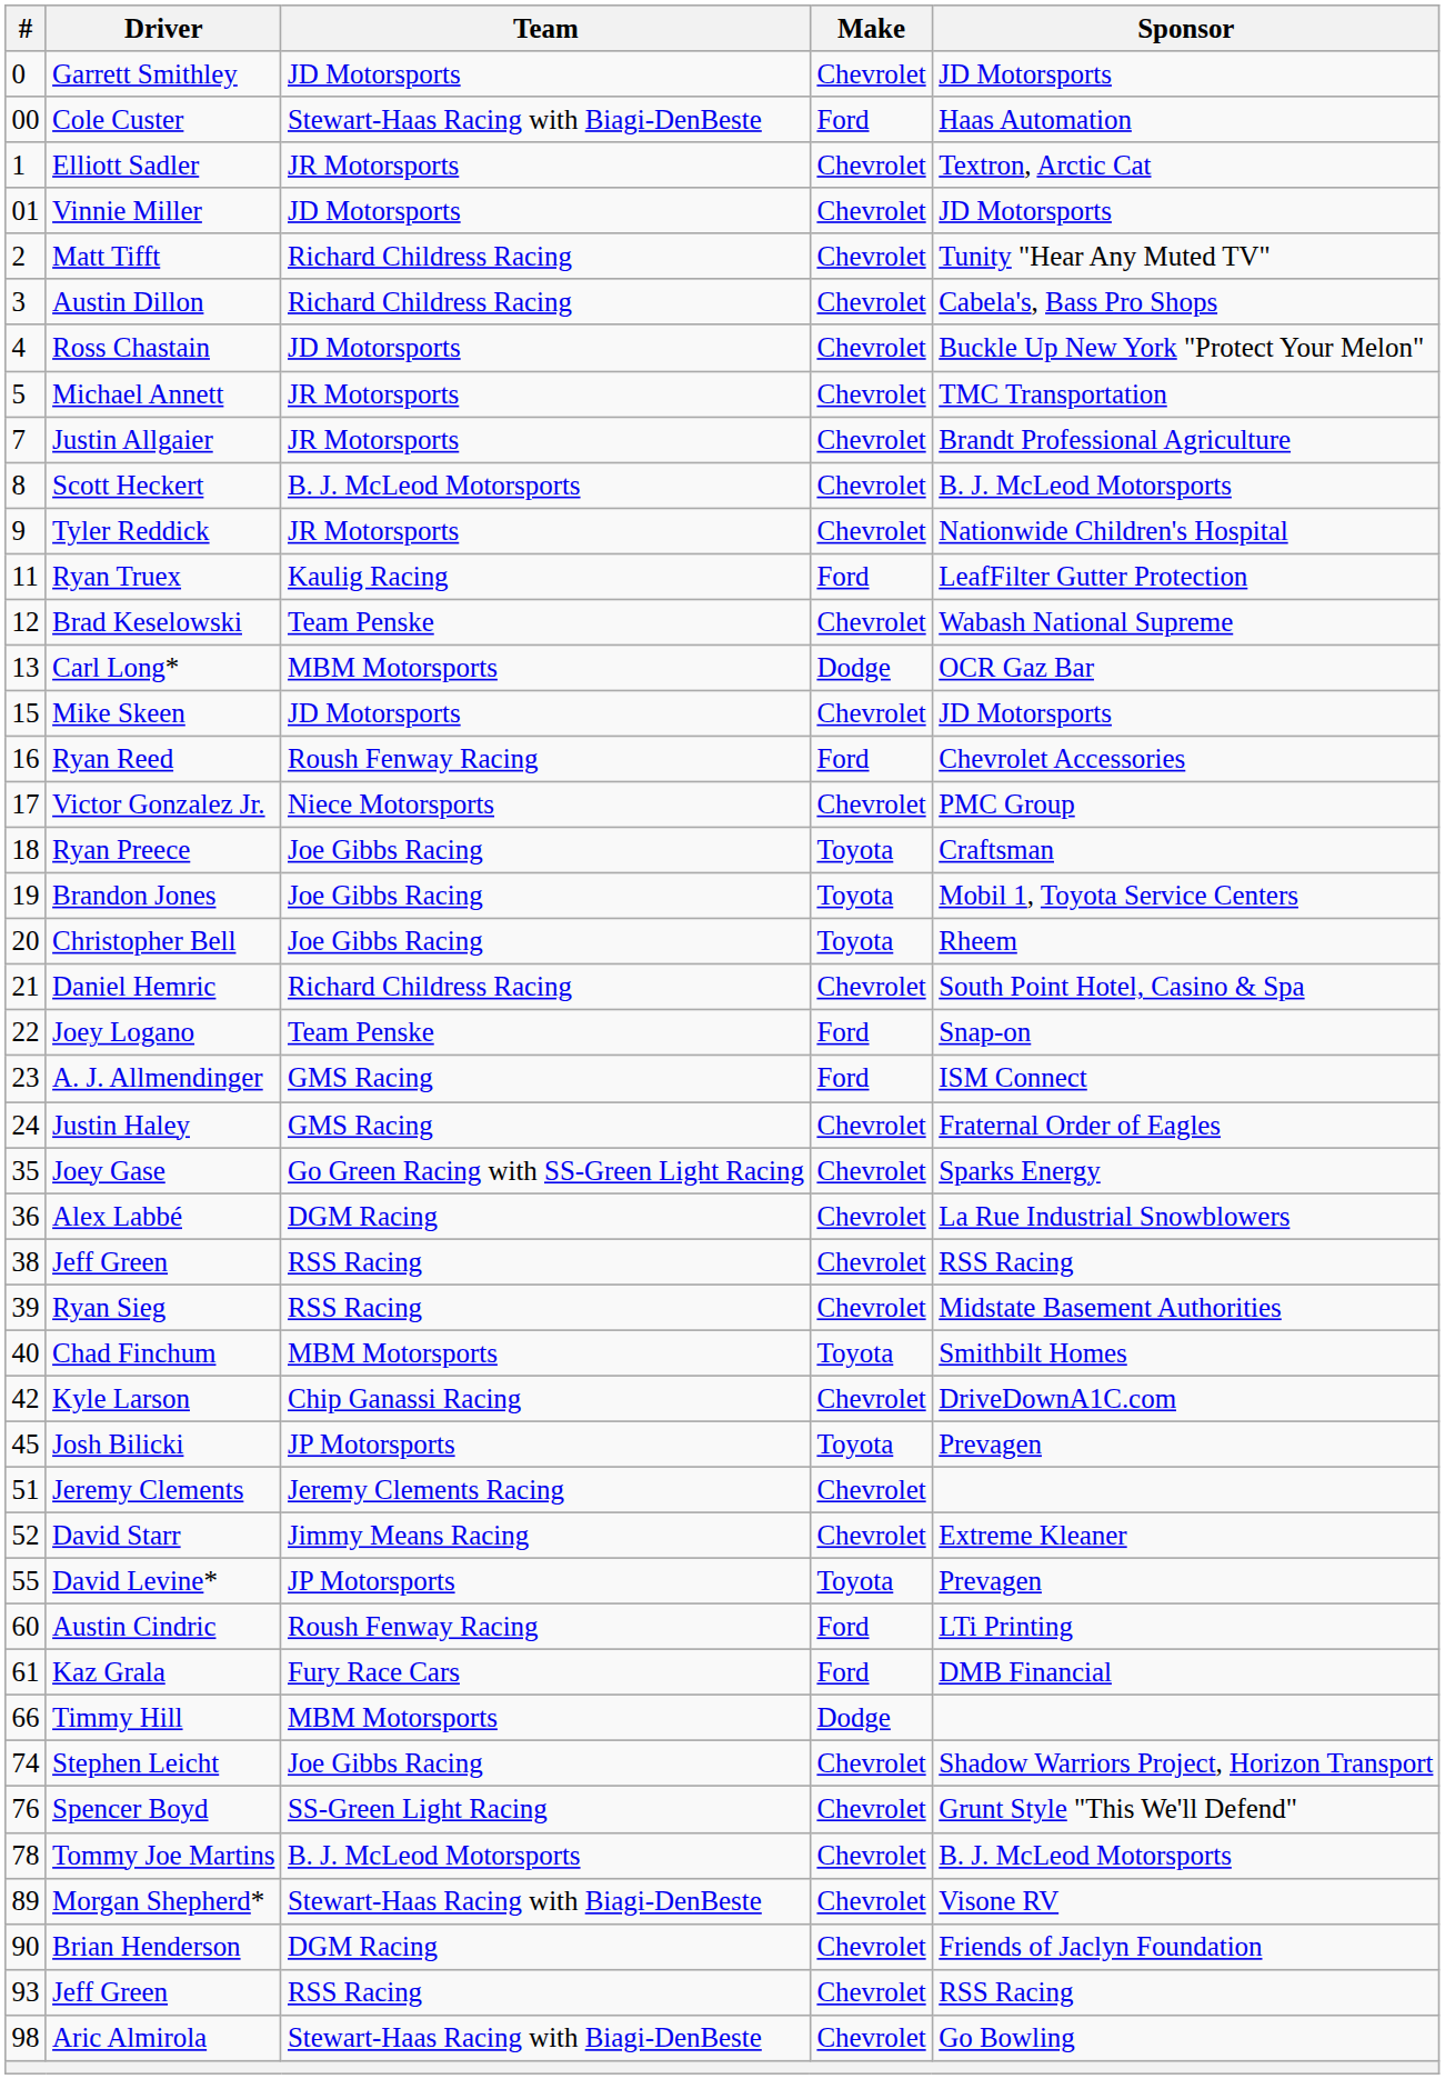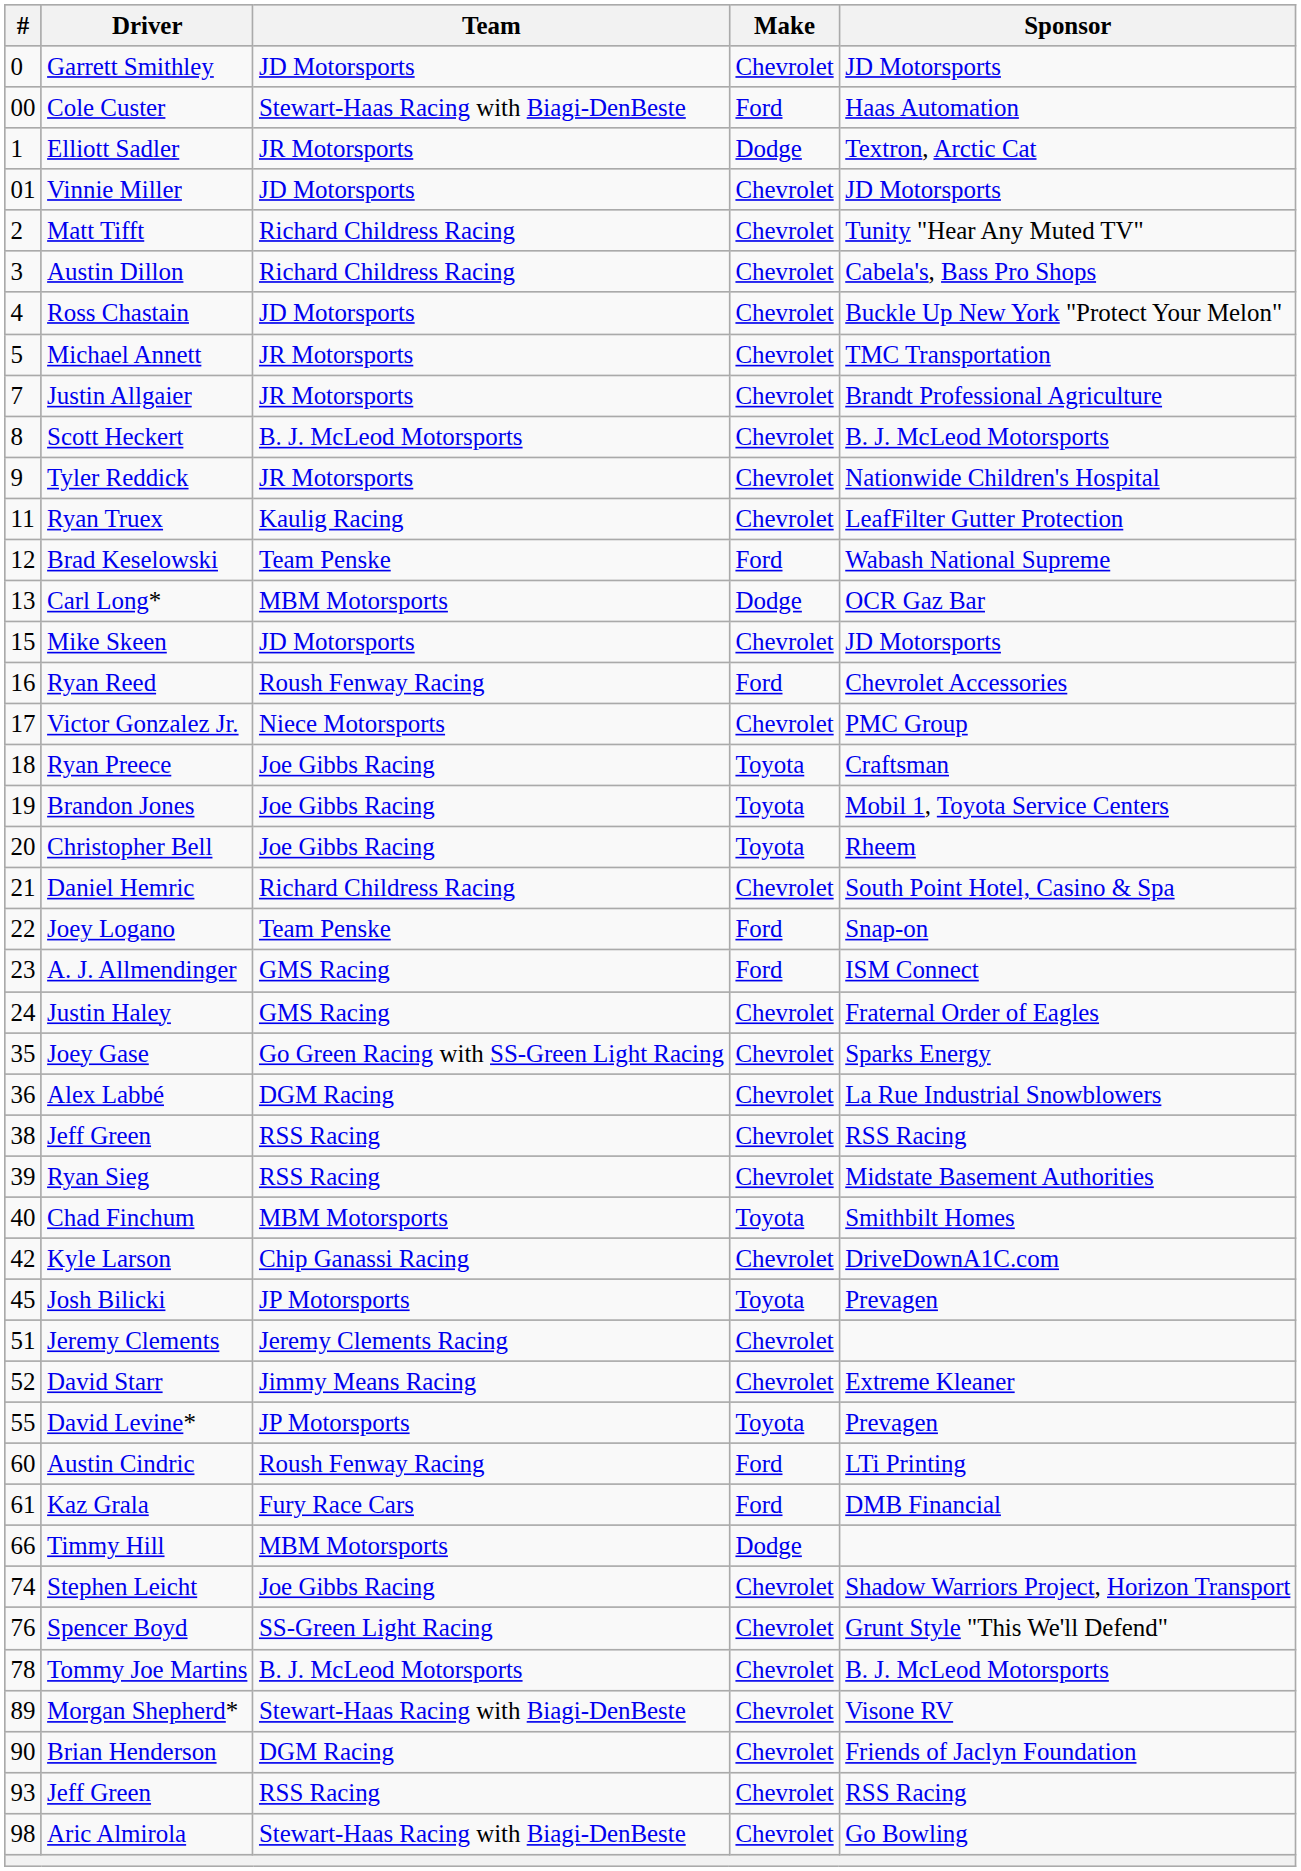Elliott Sadler | Make: Chevrolet -> Dodge
Ryan Truex | Make: Ford -> Chevrolet
Brad Keselowski | Make: Chevrolet -> Ford
